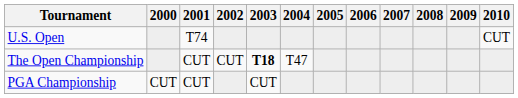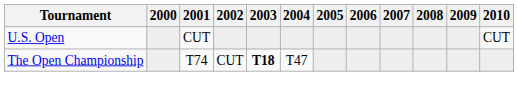U.S. Open | 2001: T74 -> CUT
The Open Championship | 2001: CUT -> T74
- row: PGA Championship | CUT | CUT | CUT
